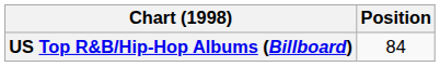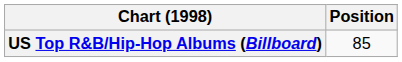US Top R&B/Hip-Hop Albums (Billboard) | Position: 84 -> 85
